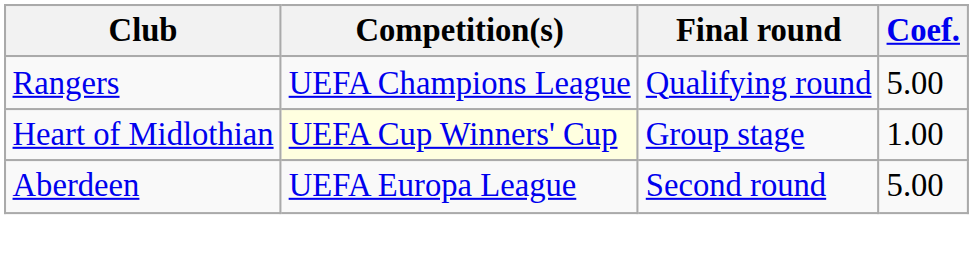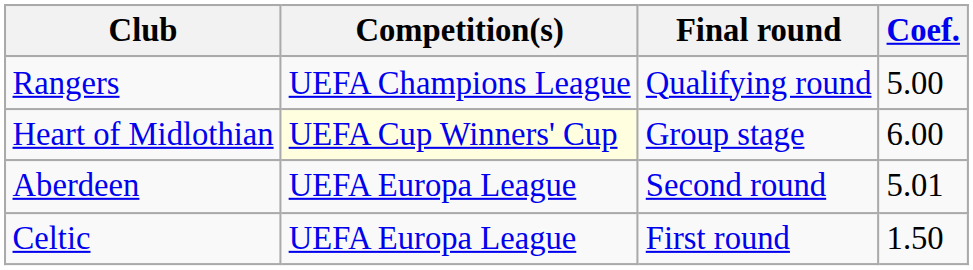Heart of Midlothian | Coef.: 1.00 -> 6.00
Aberdeen | Coef.: 5.00 -> 5.01
+ row: Celtic | UEFA Europa League | First round | 1.50
